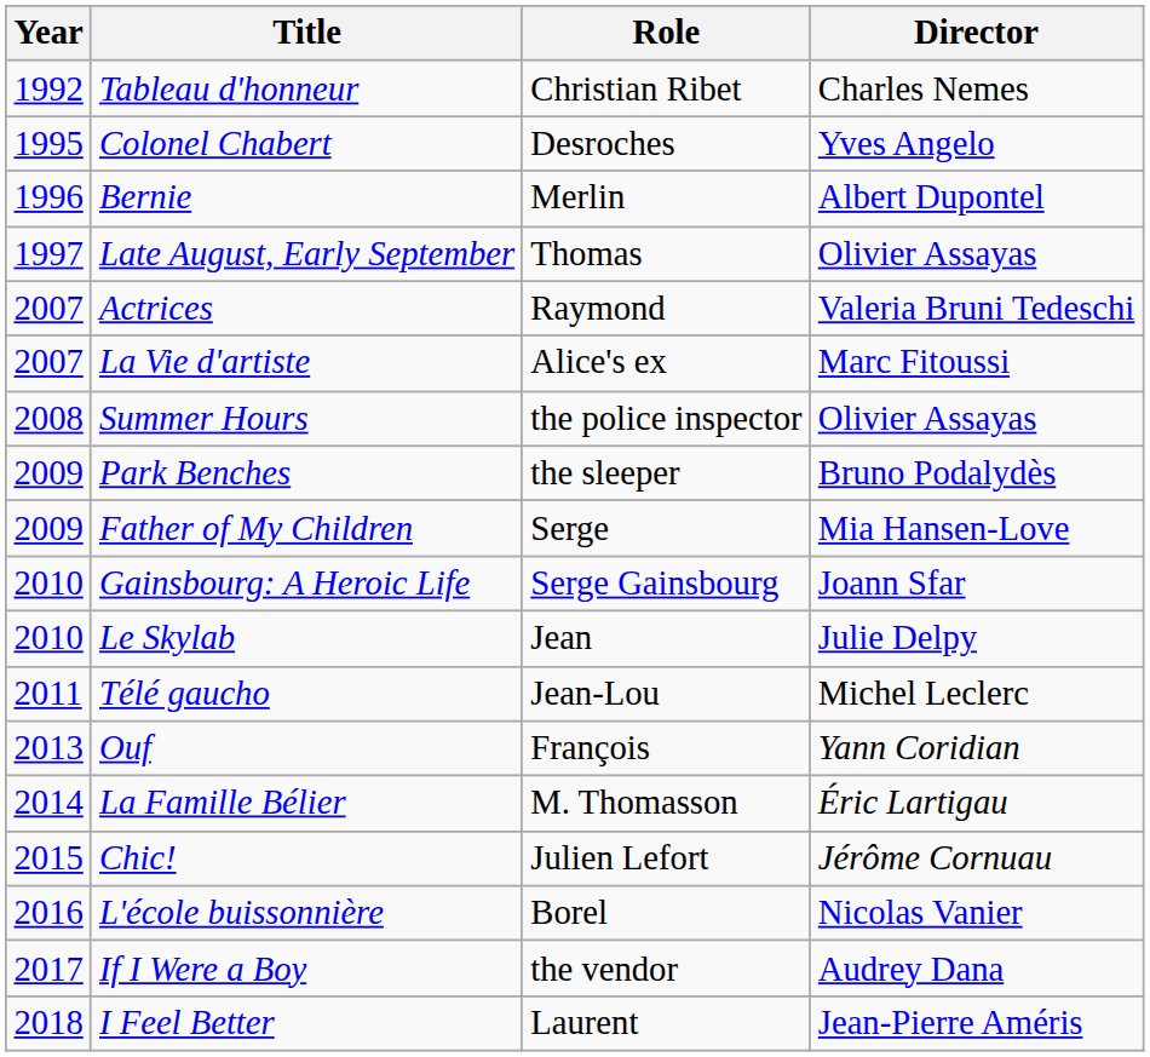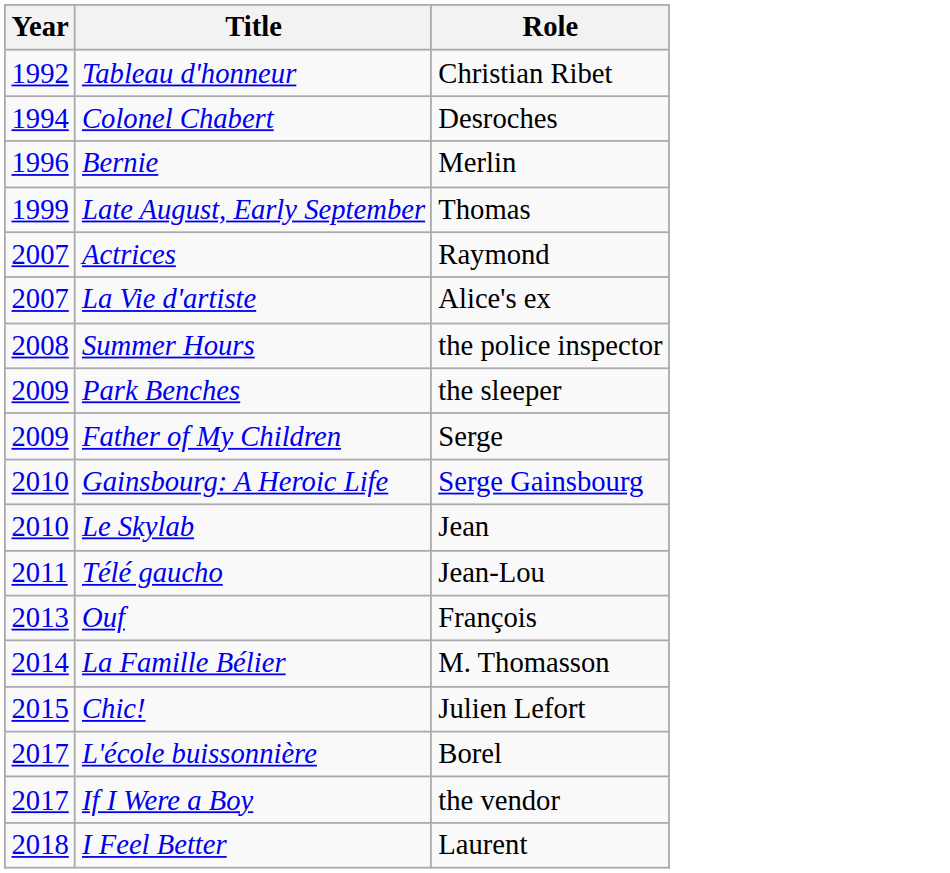- column: Director | Charles Nemes | Yves Angelo | Albert Dupontel | Olivier Assayas | Valeria Bruni Tedeschi | Marc Fitoussi | Olivier Assayas | Bruno Podalydès | Mia Hansen-Love | Joann Sfar | Julie Delpy | Michel Leclerc | Yann Coridian | Éric Lartigau | Jérôme Cornuau | Nicolas Vanier | Audrey Dana | Jean-Pierre Améris
Colonel Chabert | Year: 1995 -> 1994
Late August, Early September | Year: 1997 -> 1999
L'école buissonnière | Year: 2016 -> 2017
